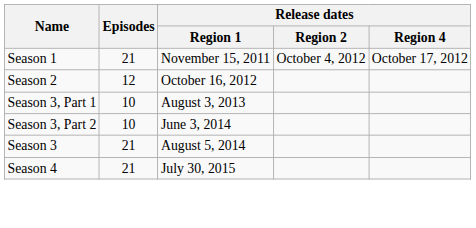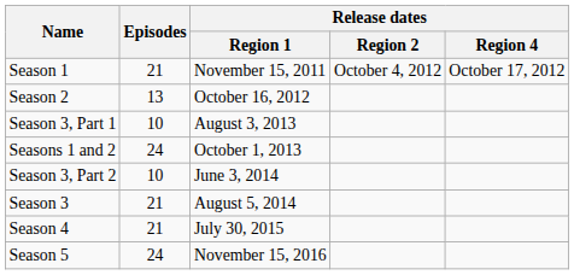Season 2 | Episodes: 12 -> 13
+ row: Seasons 1 and 2 | 24 | October 1, 2013
+ row: Season 5 | 24 | November 15, 2016
